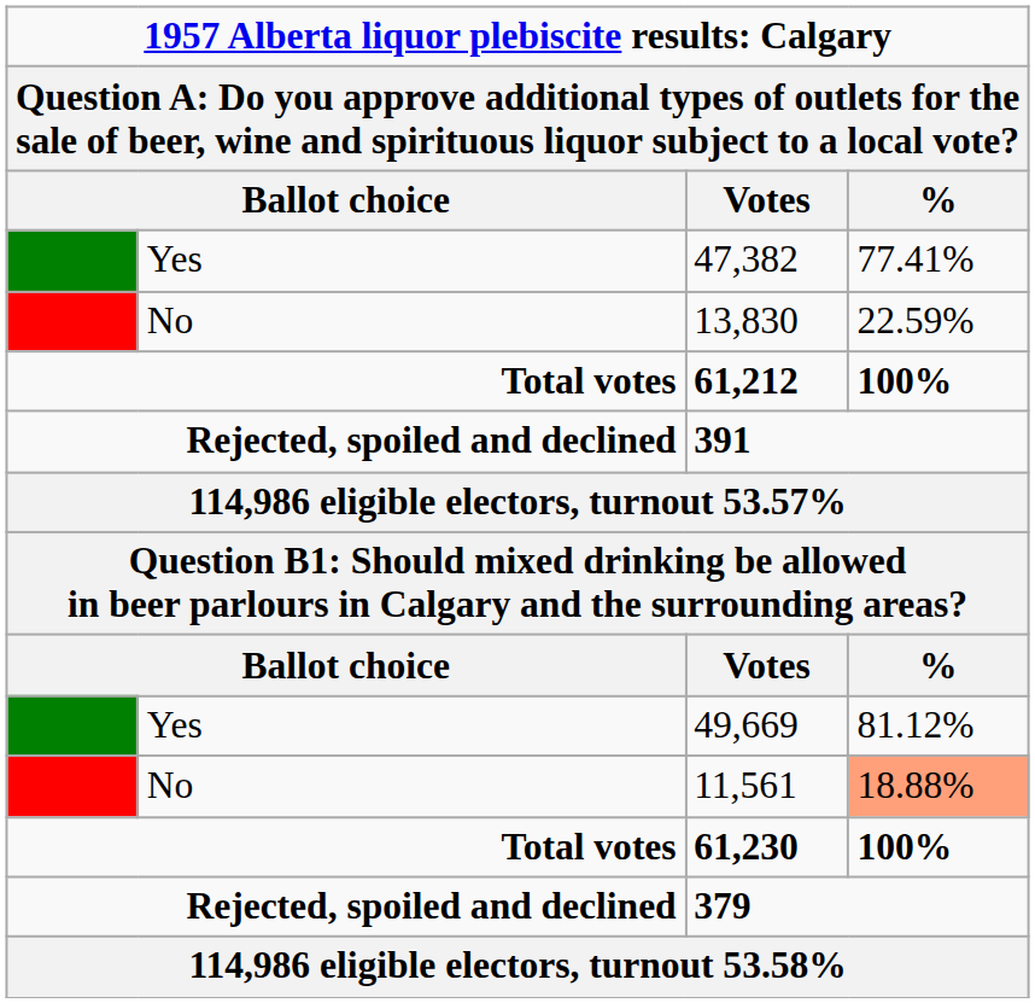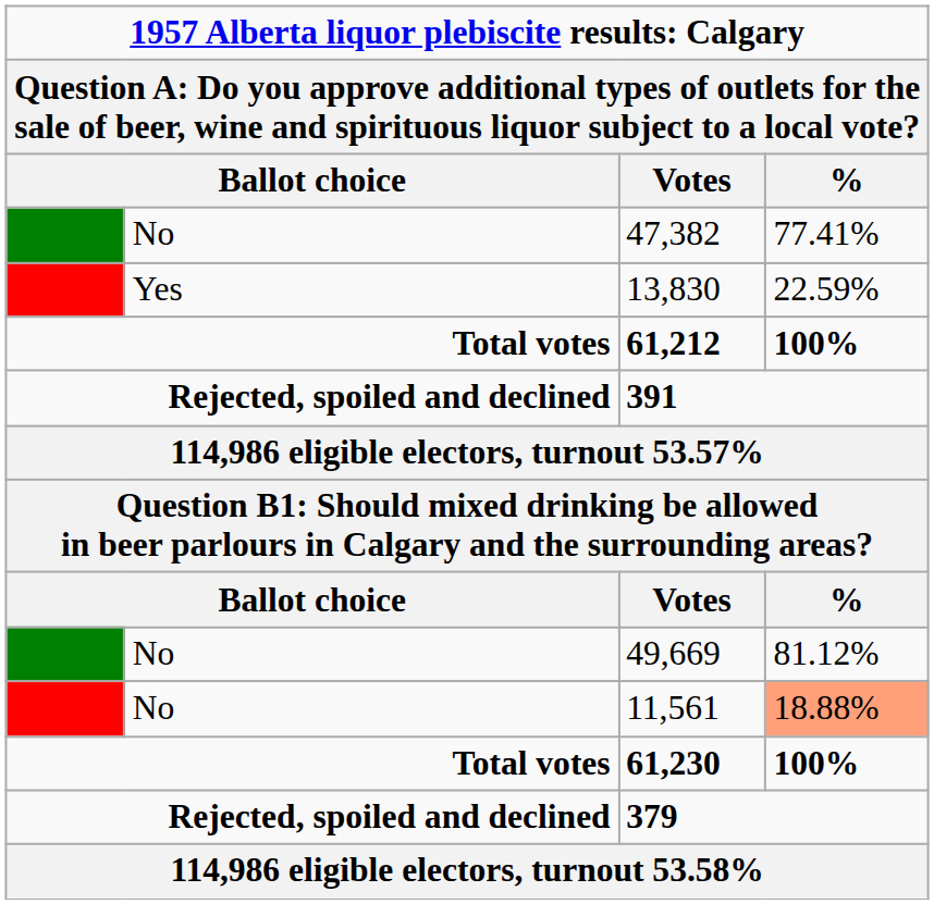47,382 | column 2: Yes -> No
13,830 | column 2: No -> Yes
49,669 | column 2: Yes -> No
